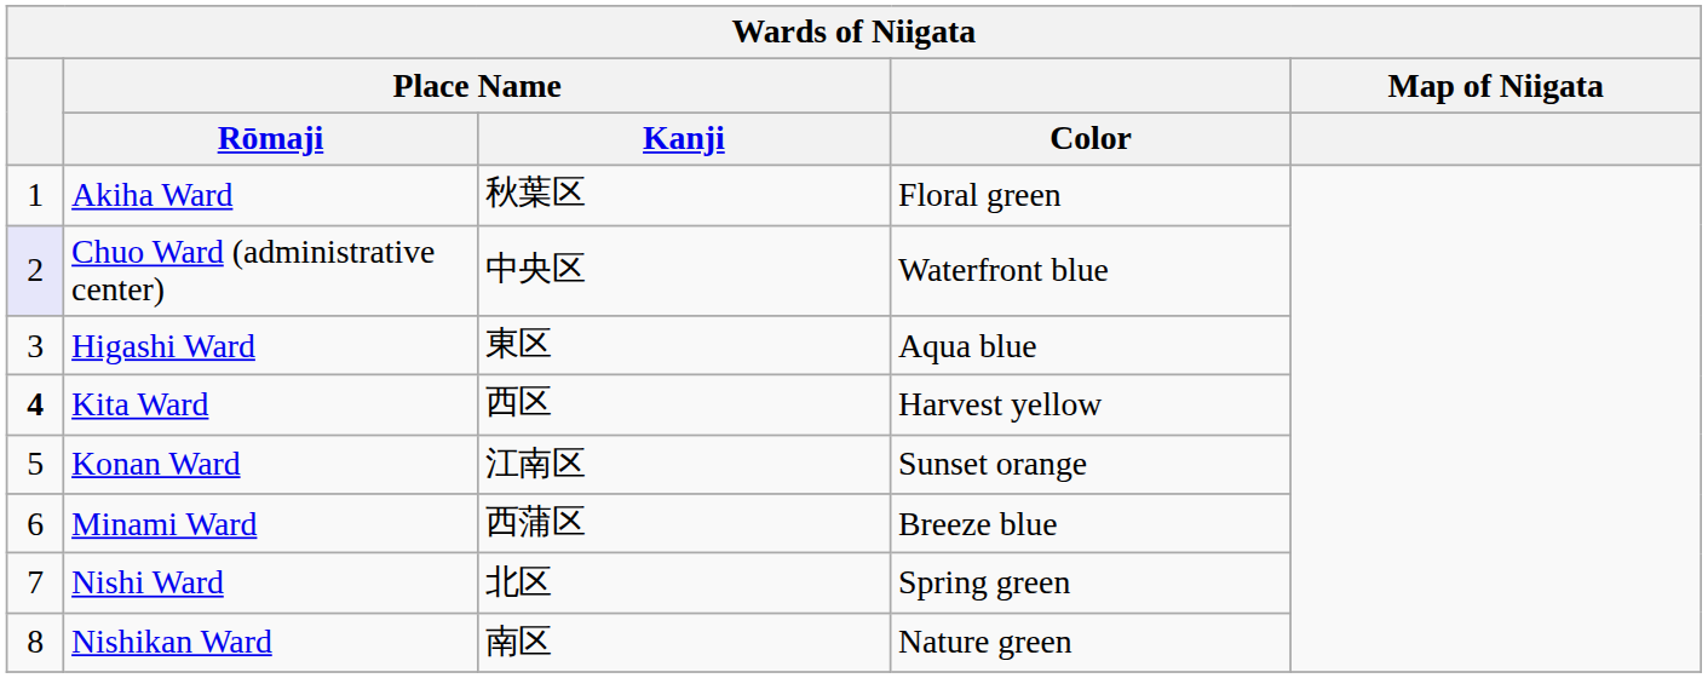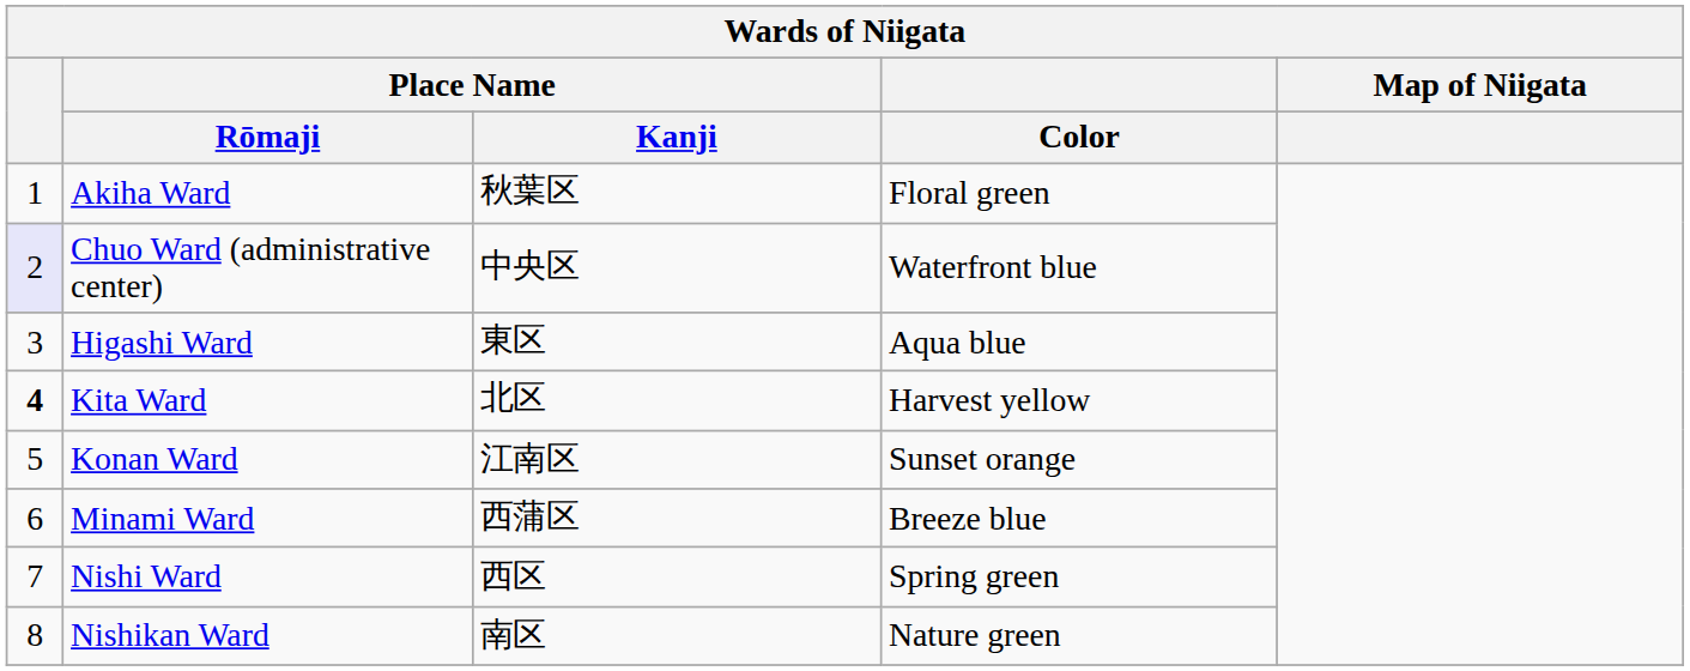Kita Ward | Place Name / Kanji: 西区 -> 北区
Nishi Ward | Place Name / Kanji: 北区 -> 西区
